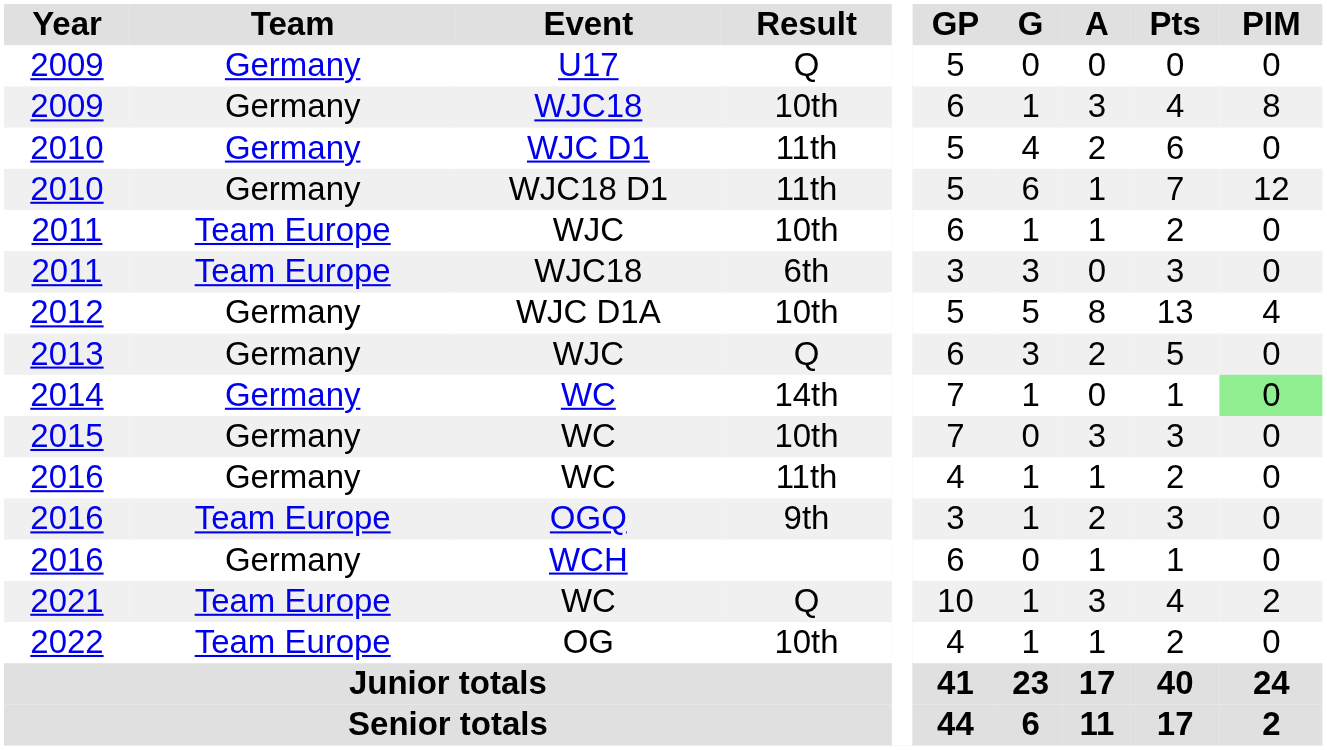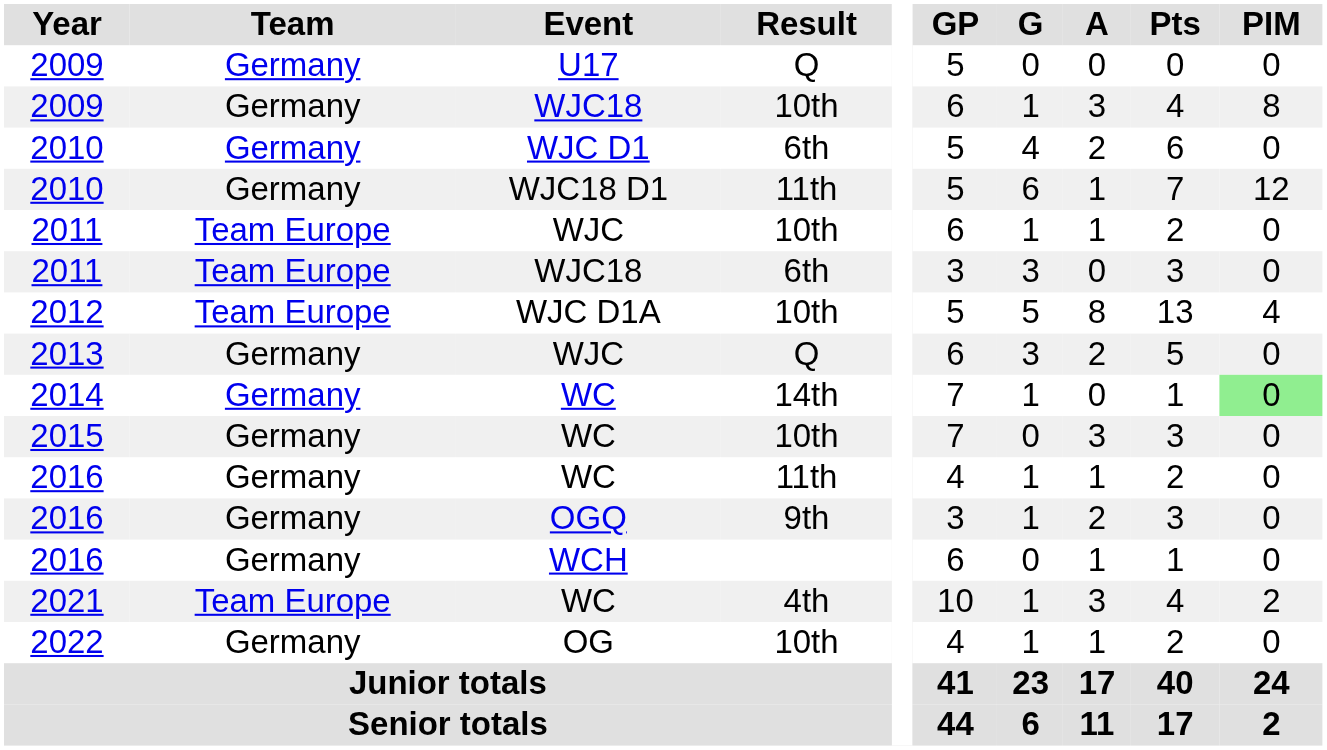2010 / WJC D1 | Result: 11th -> 6th
2012 | Team: Germany -> Team Europe
2016 / OGQ | Team: Team Europe -> Germany
2021 | Result: Q -> 4th
2022 | Team: Team Europe -> Germany
